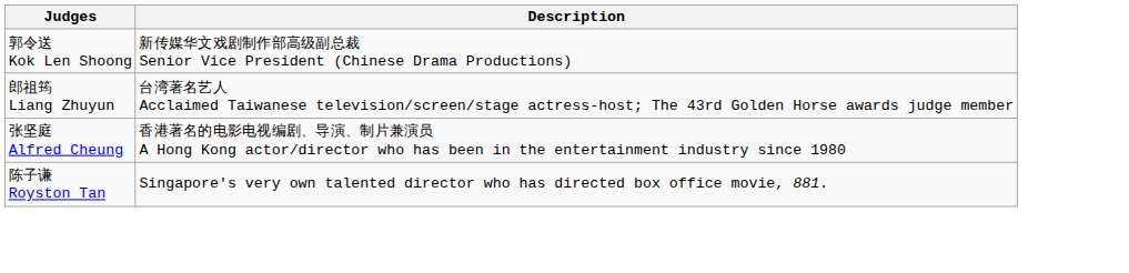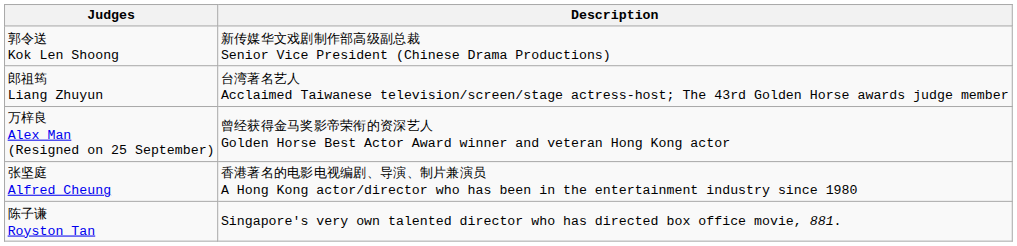+ row: 万梓良 Alex Man (Resigned on 25 September) | 曾经获得金马奖影帝荣衔的资深艺人 Golden Horse Best Actor Award winner and veteran Hong Kong actor
